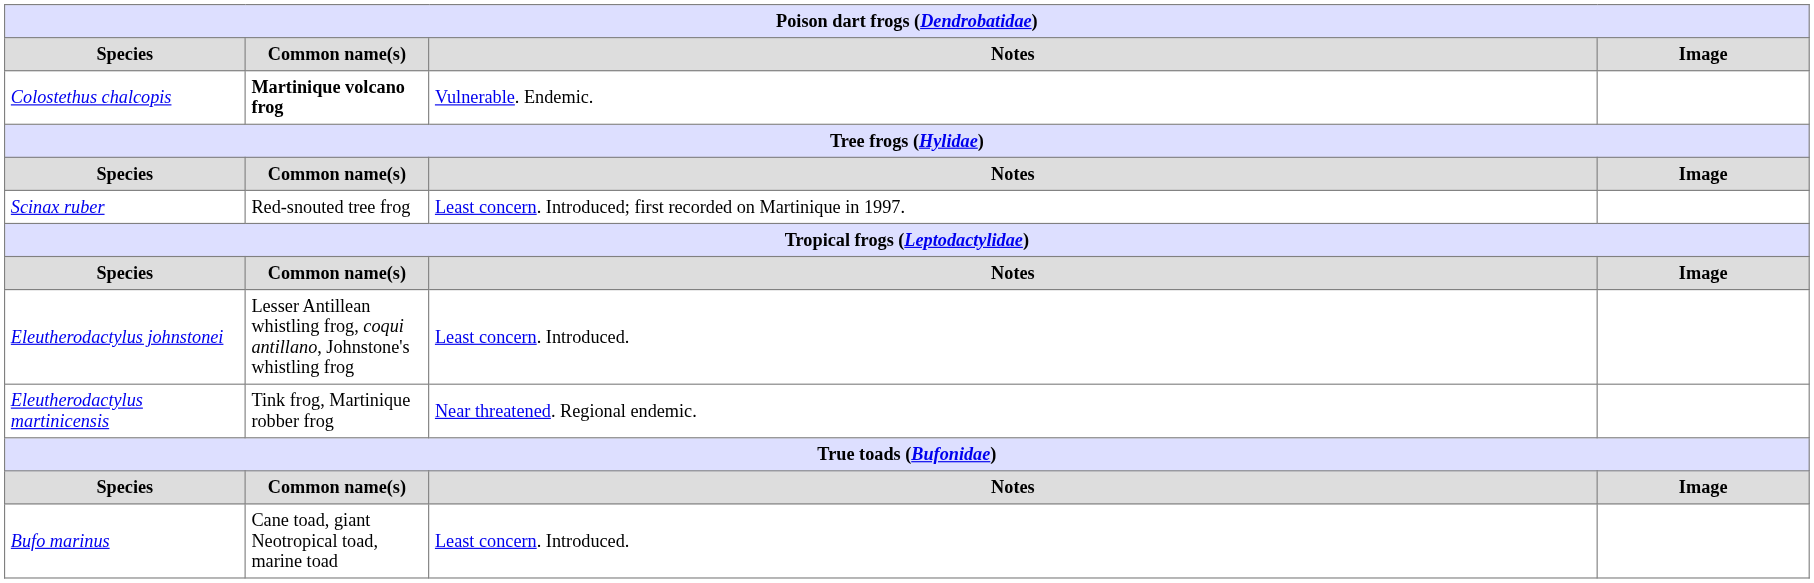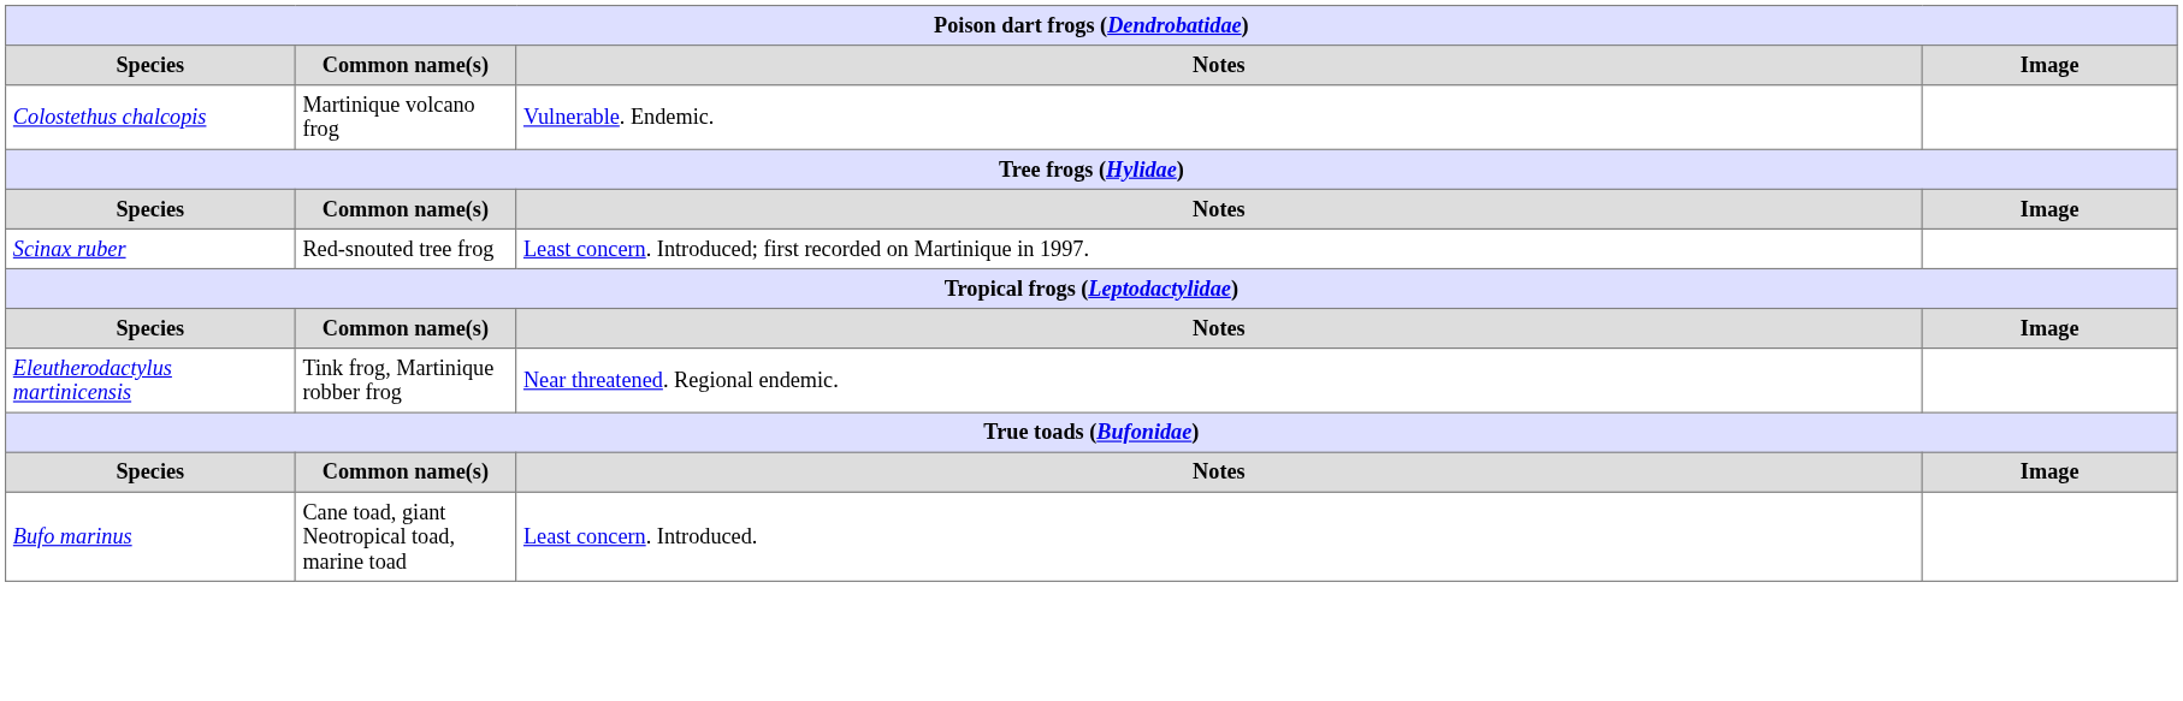Colostethus chalcopis | Common name(s): bold -> normal
- row: Eleutherodactylus johnstonei | Lesser Antillean whistling frog, coqui antillano, Johnstone's whistling frog | Least concern. Introduced.
